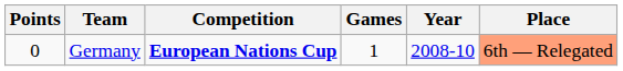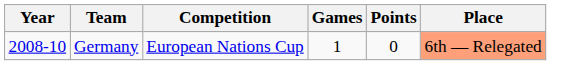columns swapped: Year <-> Points
Germany | Competition: bold -> normal
